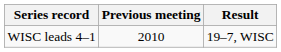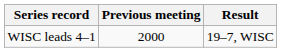WISC leads 4–1 | Previous meeting: 2010 -> 2000
